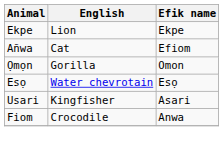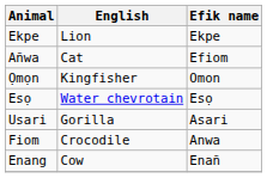Ọmọn | English: Gorilla -> Kingfisher
Usari | English: Kingfisher -> Gorilla
+ row: Enang | Cow | Enañ
